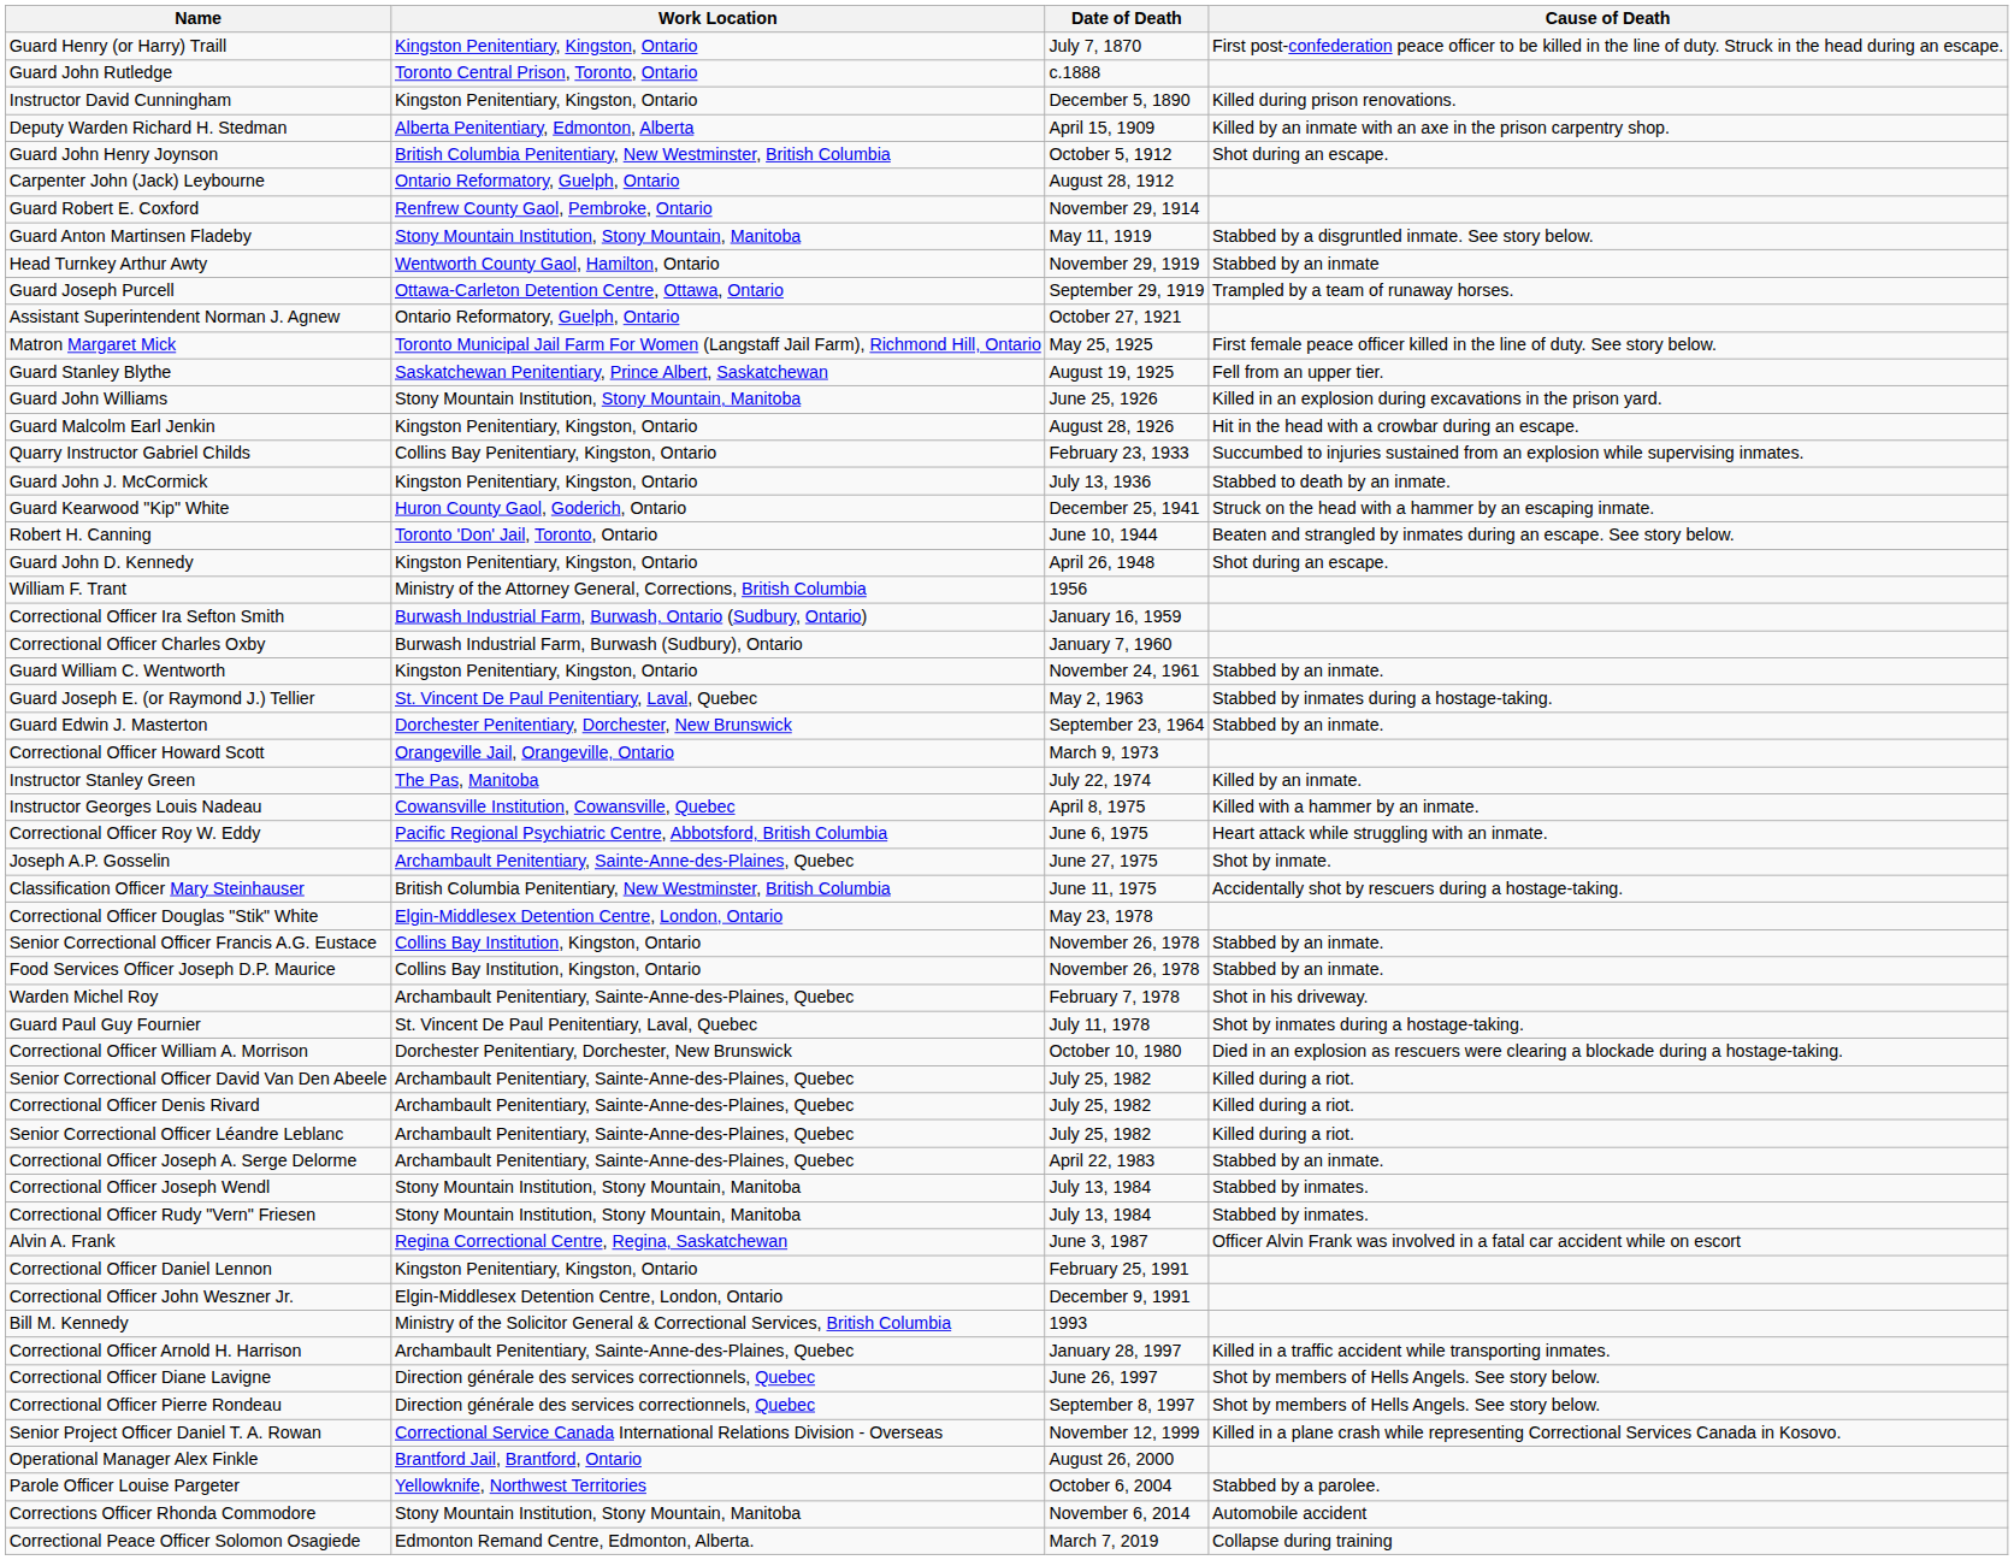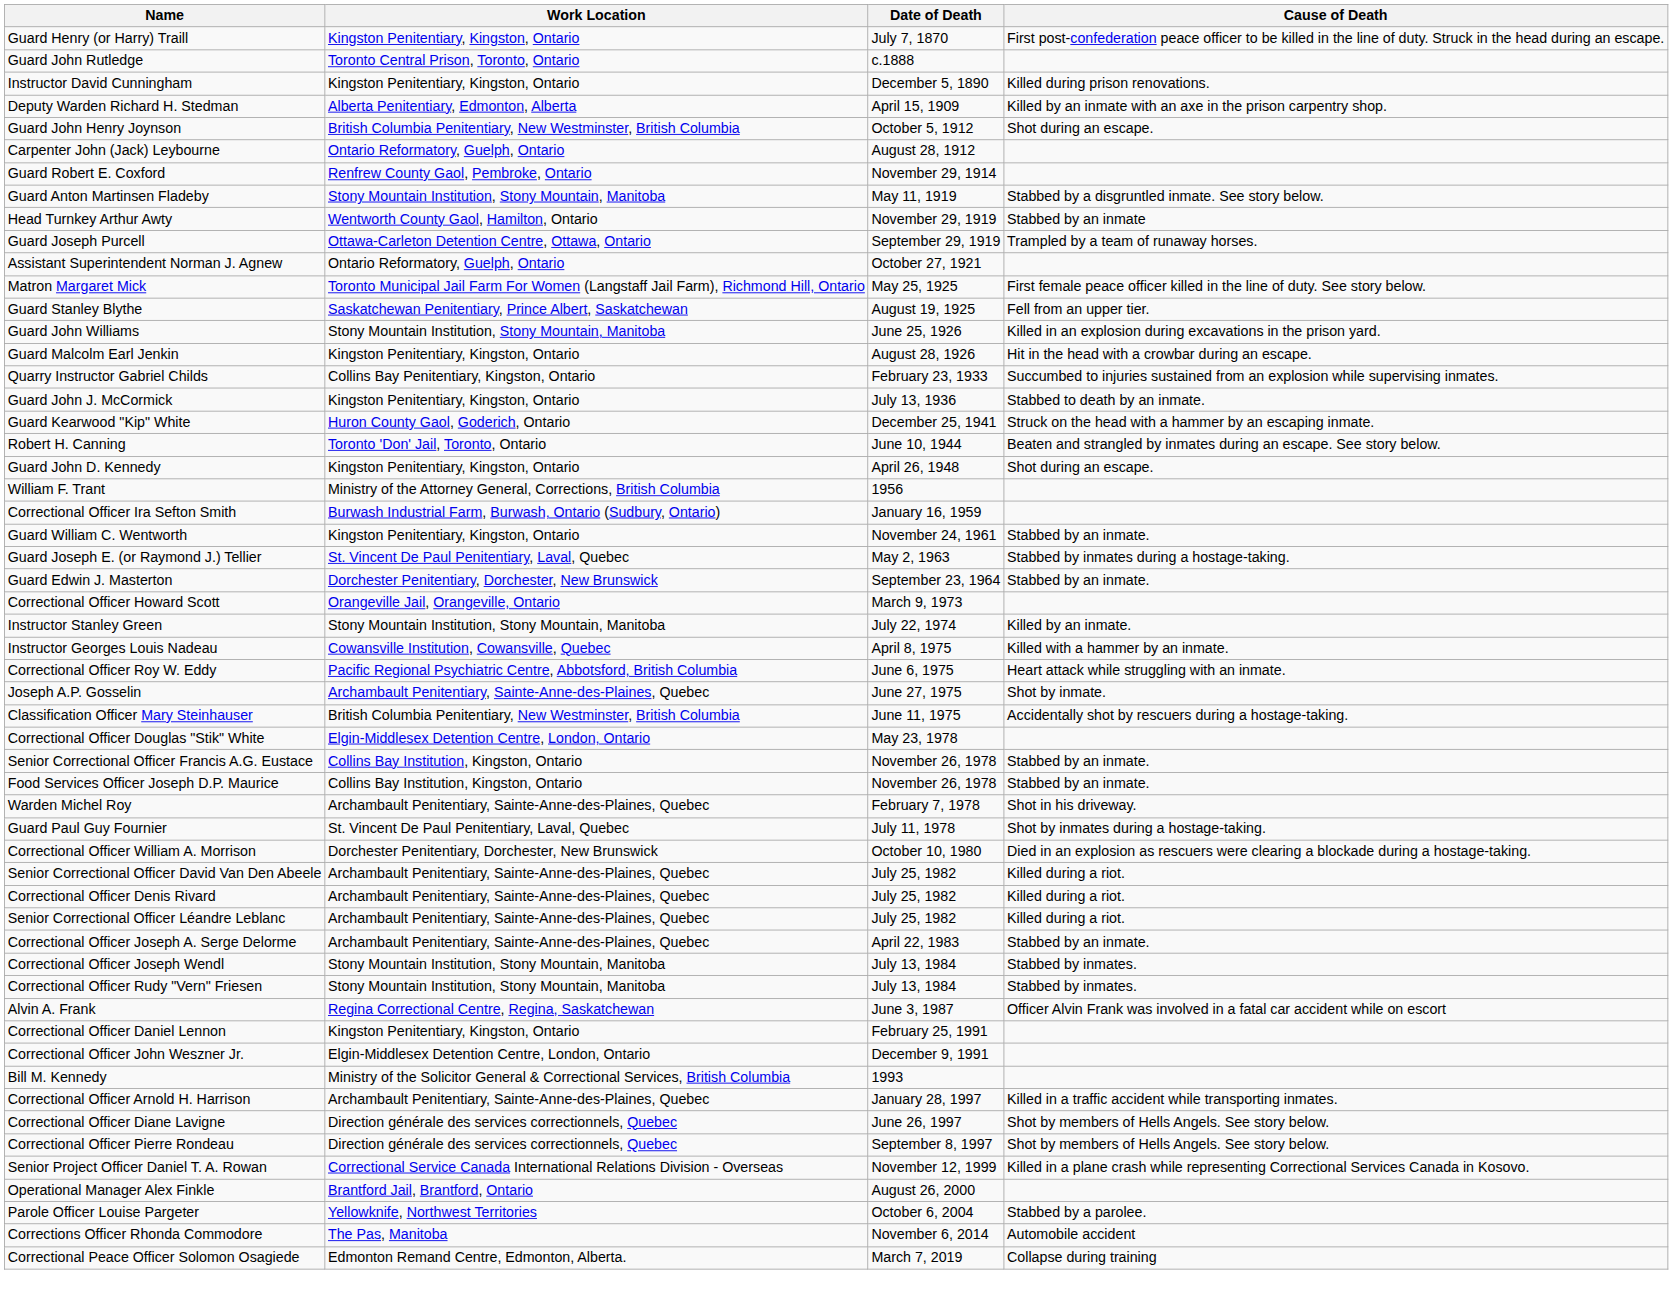- row: Correctional Officer Charles Oxby | Burwash Industrial Farm, Burwash (Sudbury), Ontario | January 7, 1960
Instructor Stanley Green | Work Location: The Pas, Manitoba -> Stony Mountain Institution, Stony Mountain, Manitoba
Corrections Officer Rhonda Commodore | Work Location: Stony Mountain Institution, Stony Mountain, Manitoba -> The Pas, Manitoba
